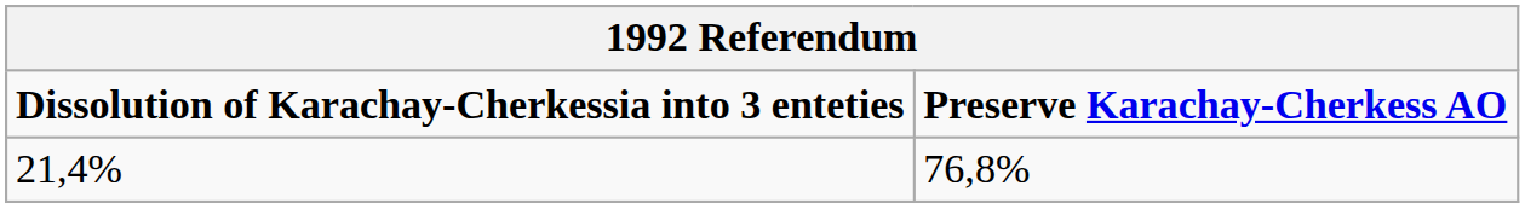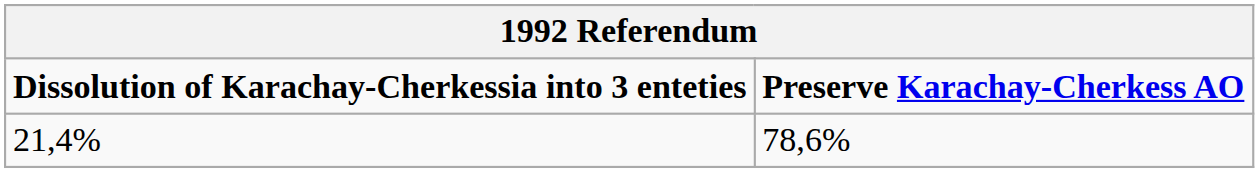21,4% | Preserve Karachay-Cherkess AO: 76,8% -> 78,6%
